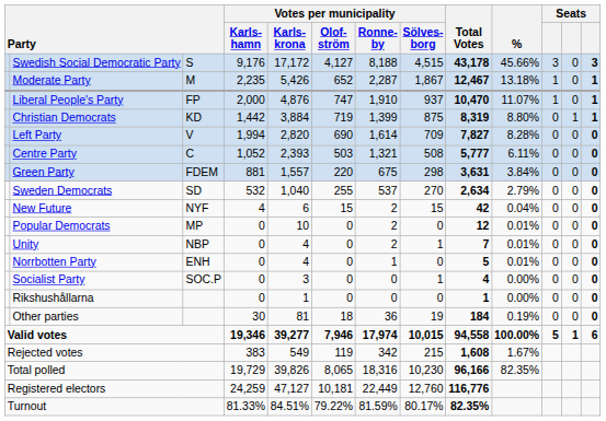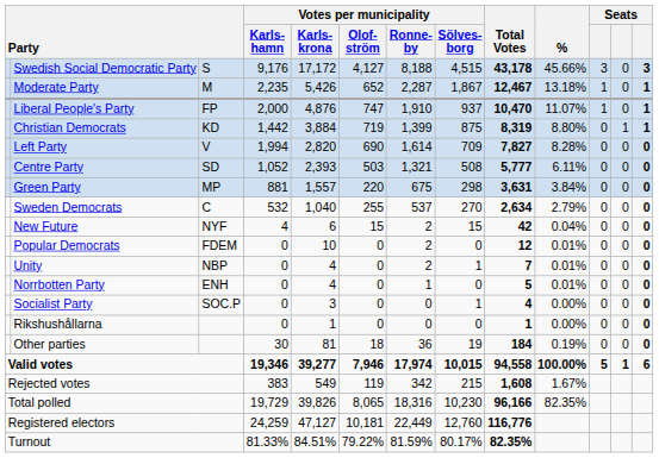Centre Party | column 3: C -> SD
Green Party | column 3: FDEM -> MP
Sweden Democrats | column 3: SD -> C
Popular Democrats | column 3: MP -> FDEM
